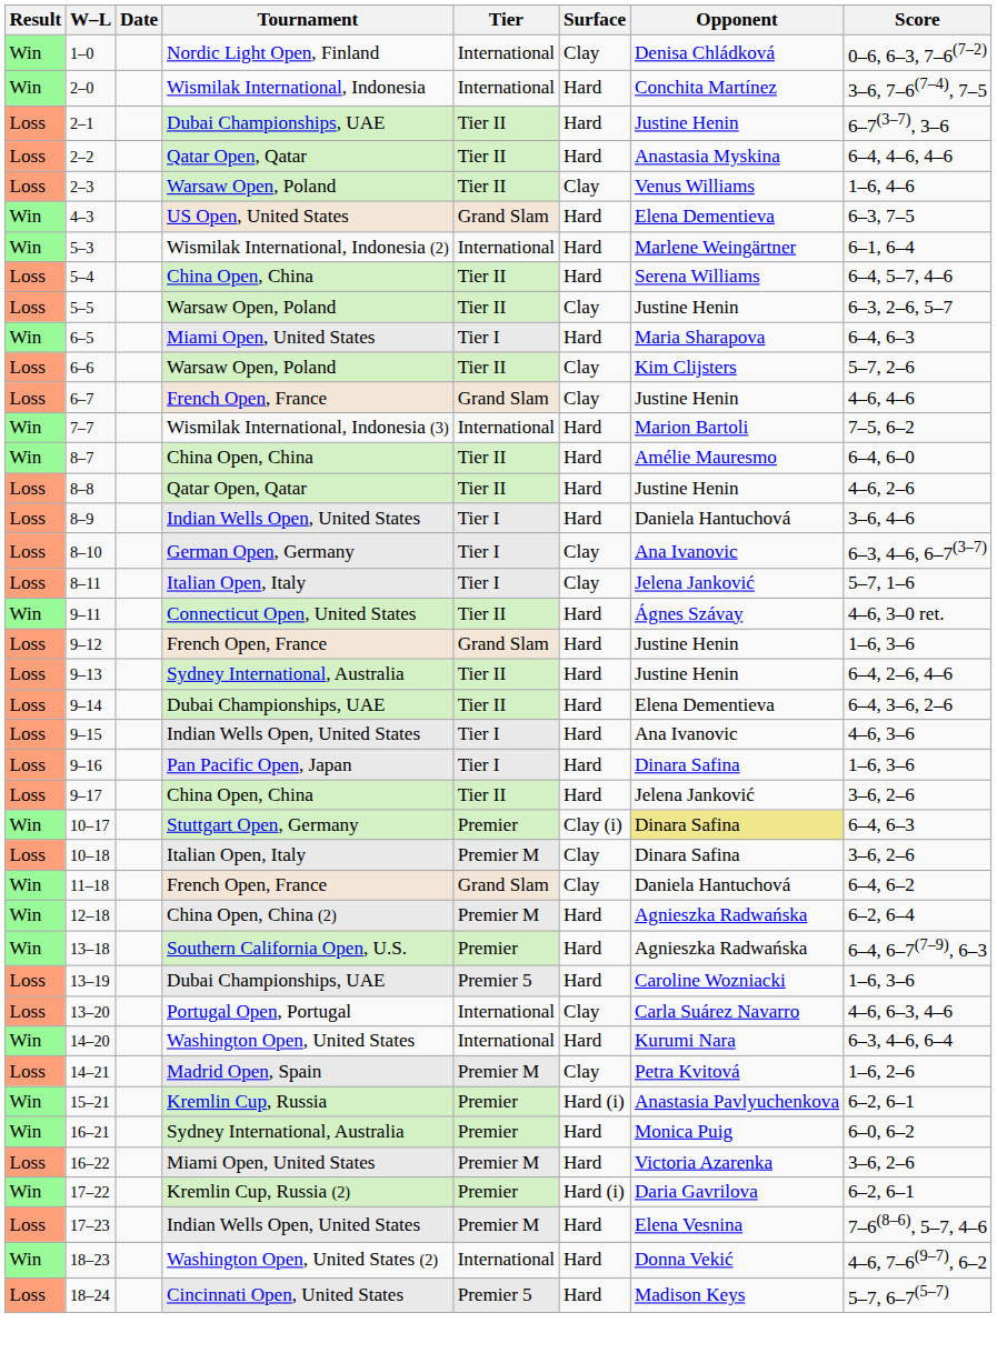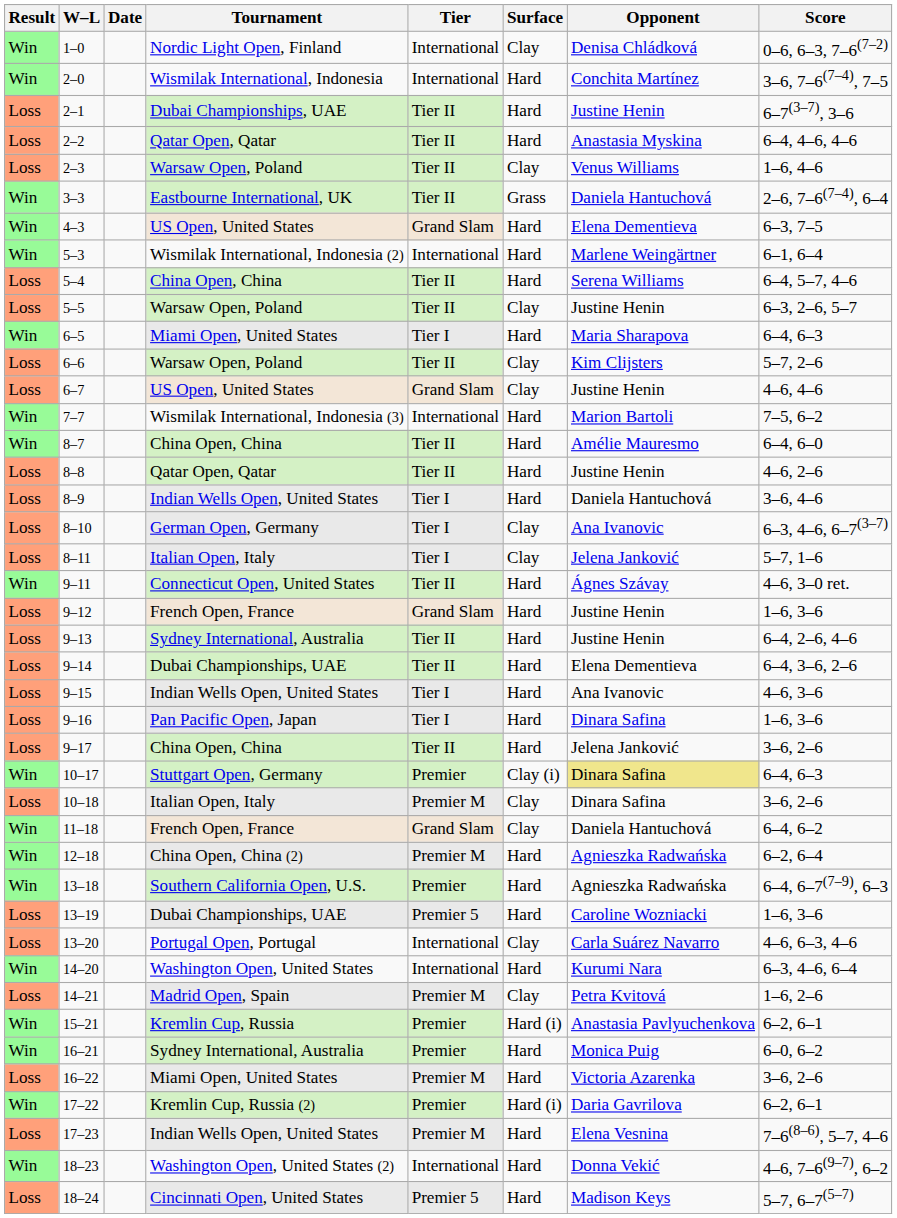+ row: Win | 3–3 | Eastbourne International, UK | Tier II | Grass | Daniela Hantuchová | 2–6, 7–6(7–4), 6–4
6–7 | Tournament: French Open, France -> US Open, United States
